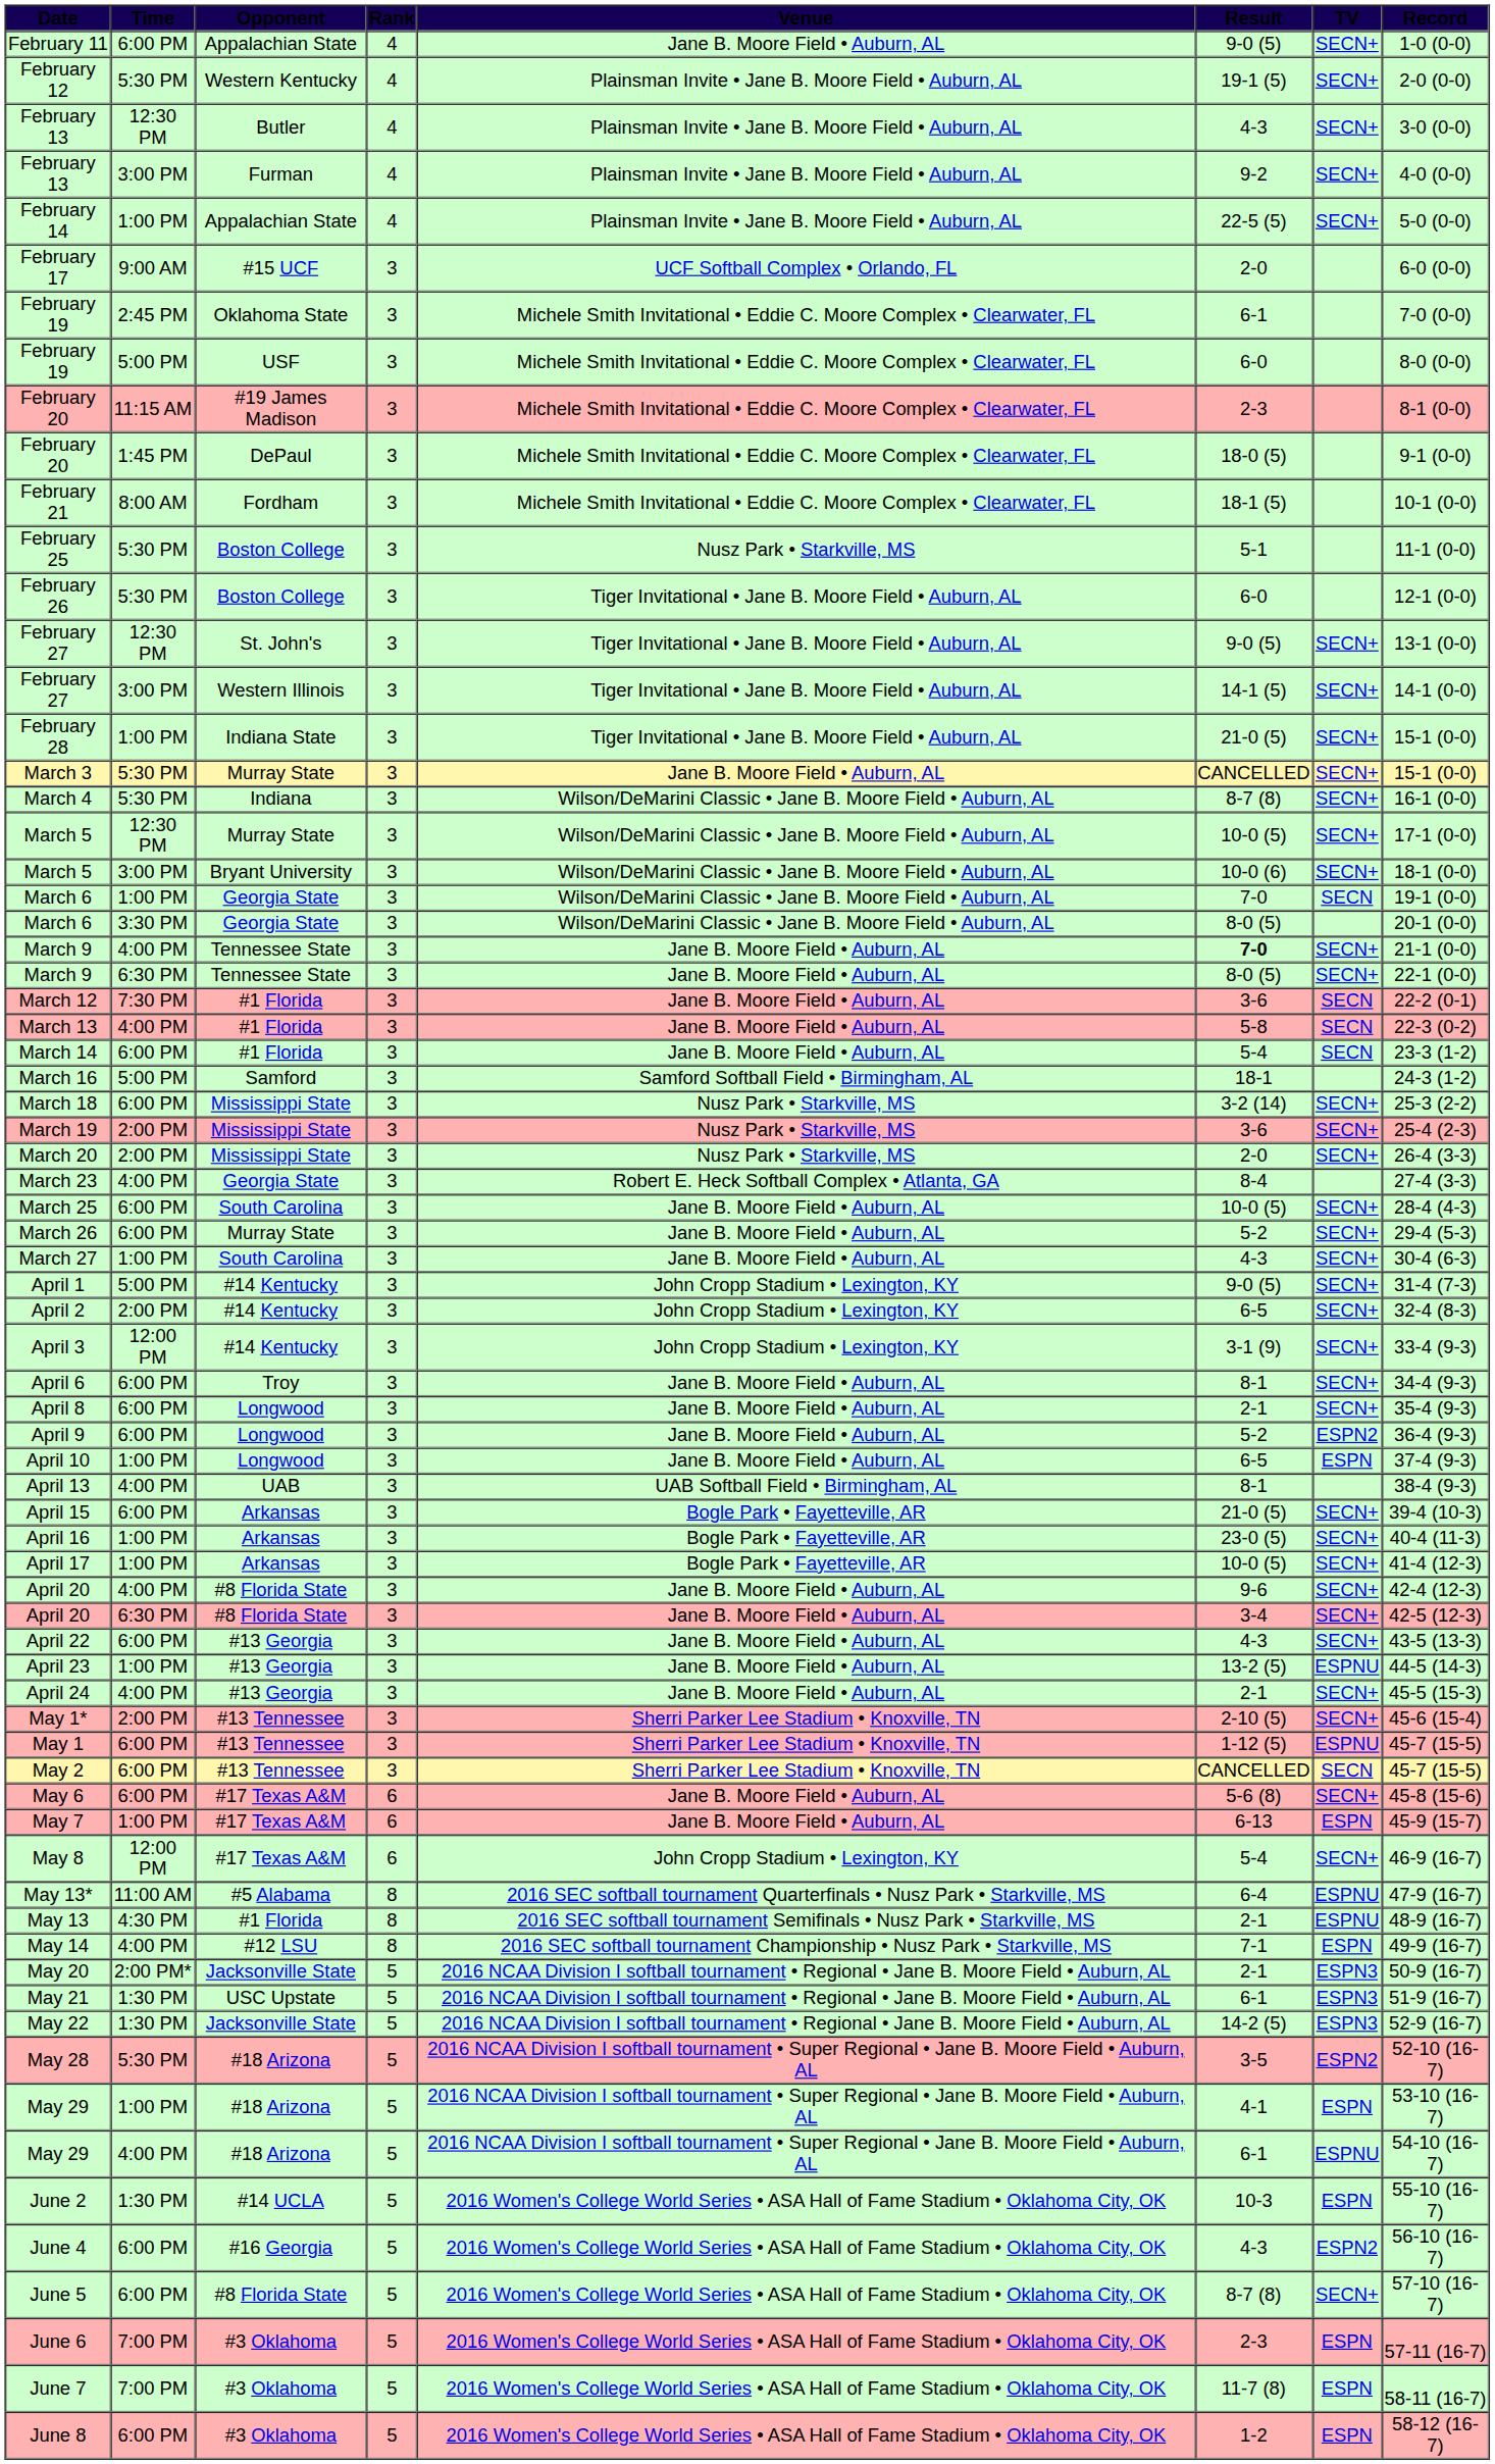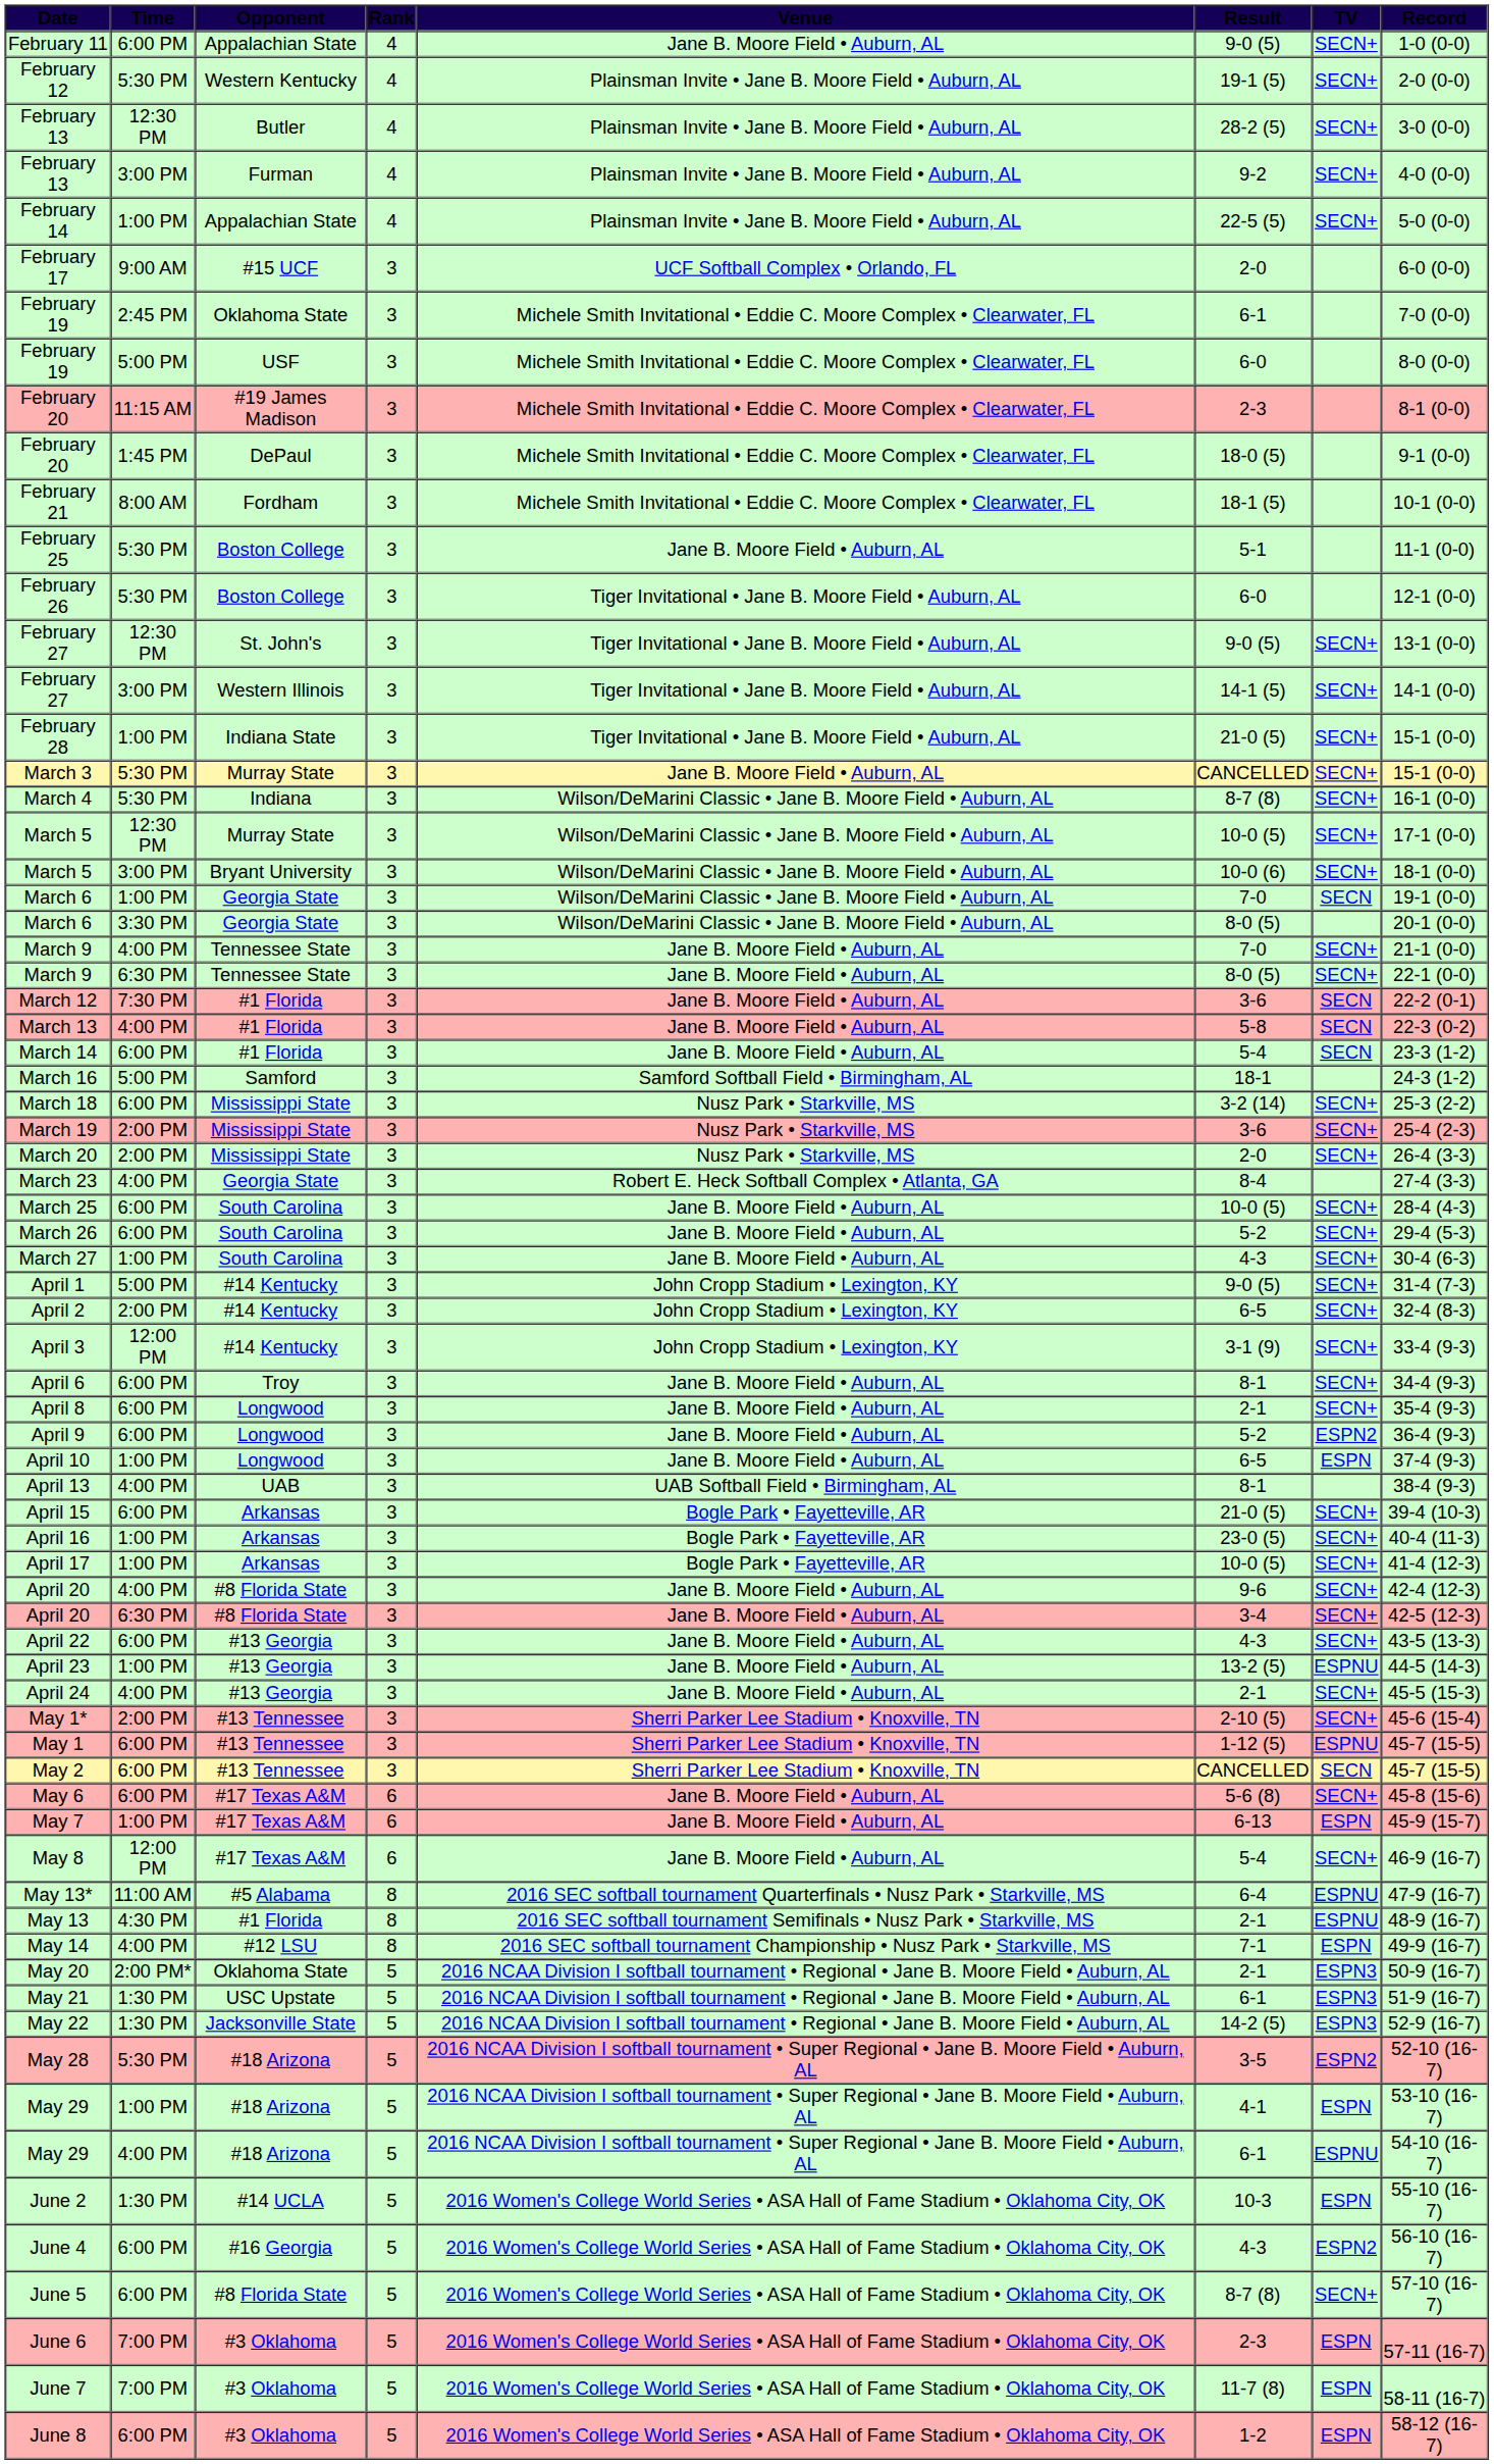February 13 / 12:30 PM | Result: 4-3 -> 28-2 (5)
February 25 | Venue: Nusz Park • Starkville, MS -> Jane B. Moore Field • Auburn, AL
March 9 / 4:00 PM | Result: bold -> normal
March 26 | Opponent: Murray State -> South Carolina
May 8 | Venue: John Cropp Stadium • Lexington, KY -> Jane B. Moore Field • Auburn, AL
May 20 | Opponent: Jacksonville State -> Oklahoma State
